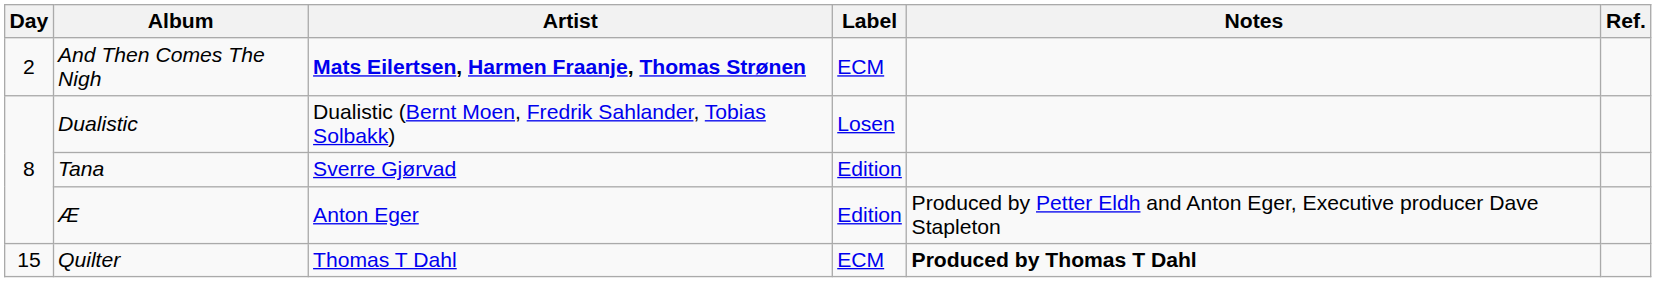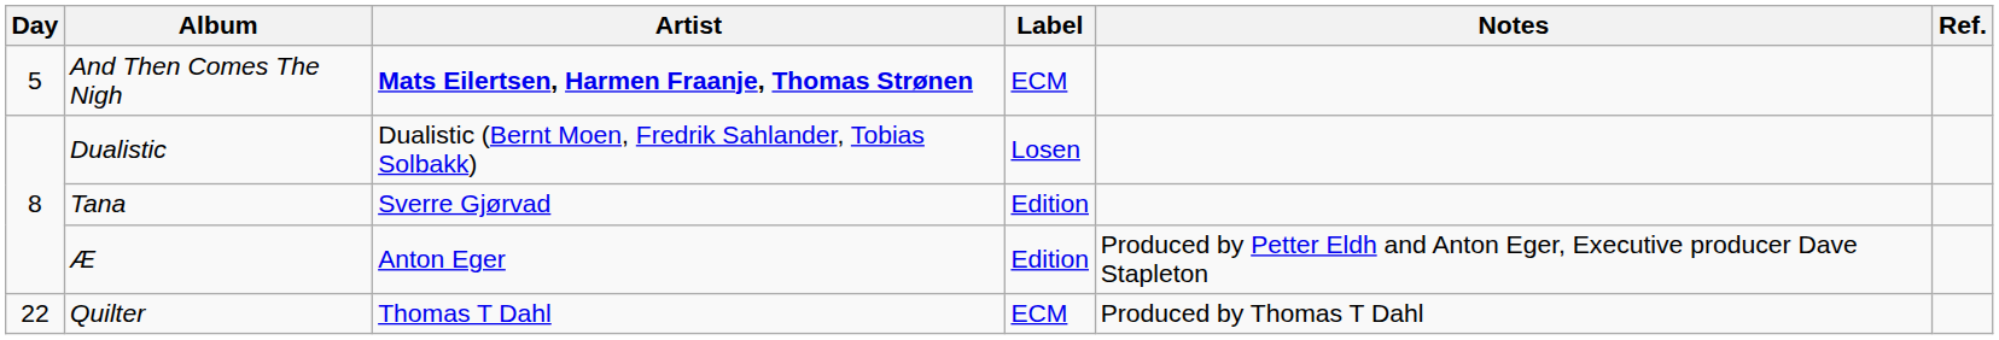And Then Comes The Nigh | Day: 2 -> 5
Quilter | Day: 15 -> 22
Quilter | Notes: bold -> normal
